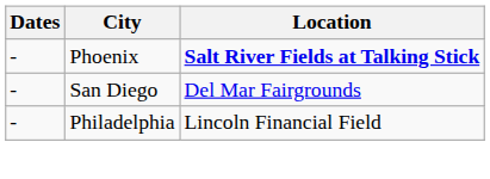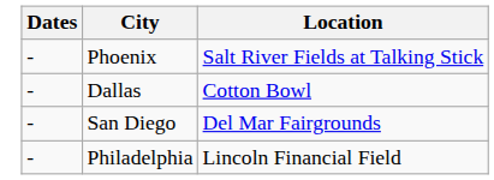Phoenix | Location: bold -> normal
+ row: - | Dallas | Cotton Bowl
